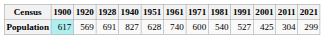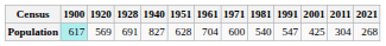Population | 1961: 740 -> 704
Population | 1991: 527 -> 547
Population | 2021: 299 -> 268
